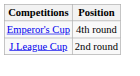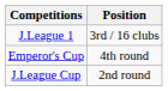+ row: J.League 1 | 3rd / 16 clubs
